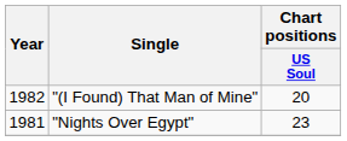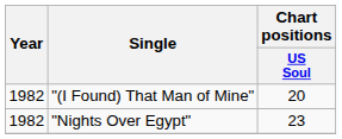"Nights Over Egypt" | Year: 1981 -> 1982
